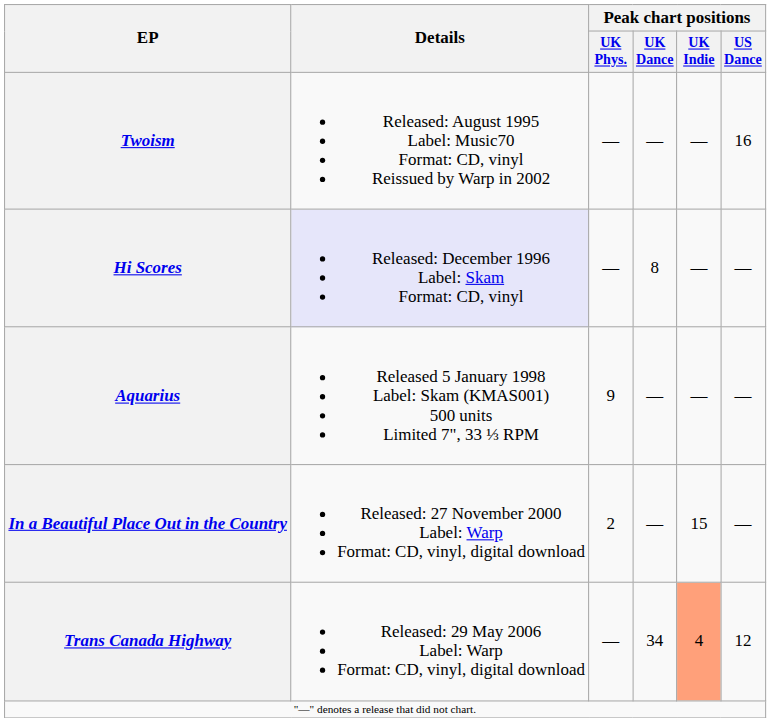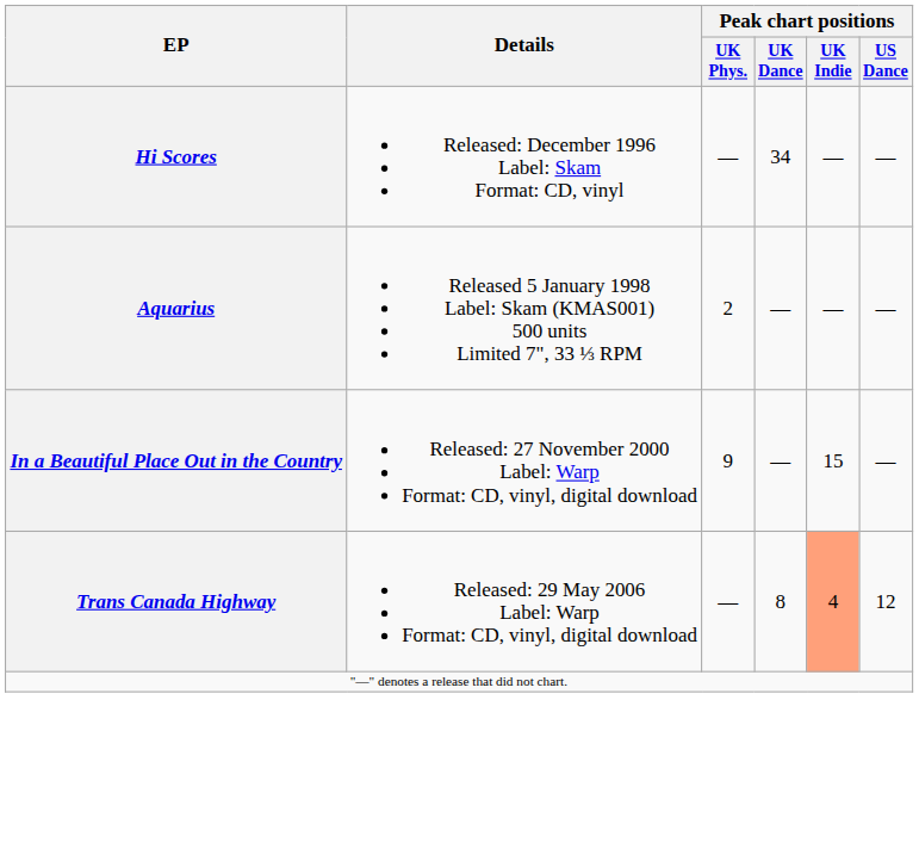- row: Twoism | Released: August 1995 Label: Music70 Format: CD, vinyl Reissued by Warp in 2002 | ― | ― | ― | 16
Hi Scores | Details: lavender background -> no background
Hi Scores | Peak chart positions / UK Dance: 8 -> 34
Aquarius | Peak chart positions / UK Phys.: 9 -> 2
In a Beautiful Place Out in the Country | Peak chart positions / UK Phys.: 2 -> 9
Trans Canada Highway | Peak chart positions / UK Dance: 34 -> 8
